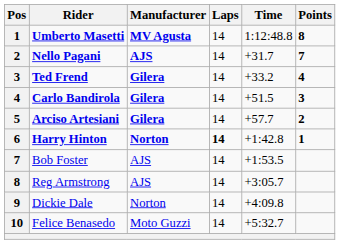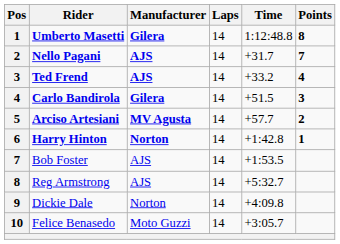Umberto Masetti | Manufacturer: MV Agusta -> Gilera
Ted Frend | Manufacturer: Gilera -> AJS
Arciso Artesiani | Manufacturer: Gilera -> MV Agusta
Harry Hinton | Laps: bold -> normal
Reg Armstrong | Time: +3:05.7 -> +5:32.7
Felice Benasedo | Time: +5:32.7 -> +3:05.7
